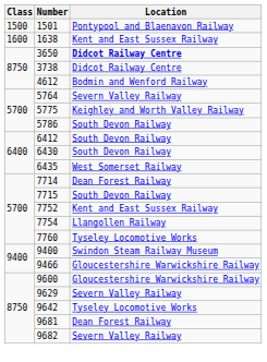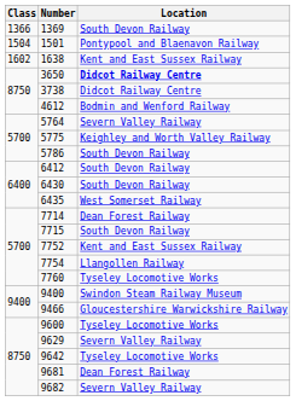+ row: 1366 | 1369 | South Devon Railway
1501 | Class: 1500 -> 1504
1638 | Class: 1600 -> 1602
9600 | Location: Gloucestershire Warwickshire Railway -> Tyseley Locomotive Works
